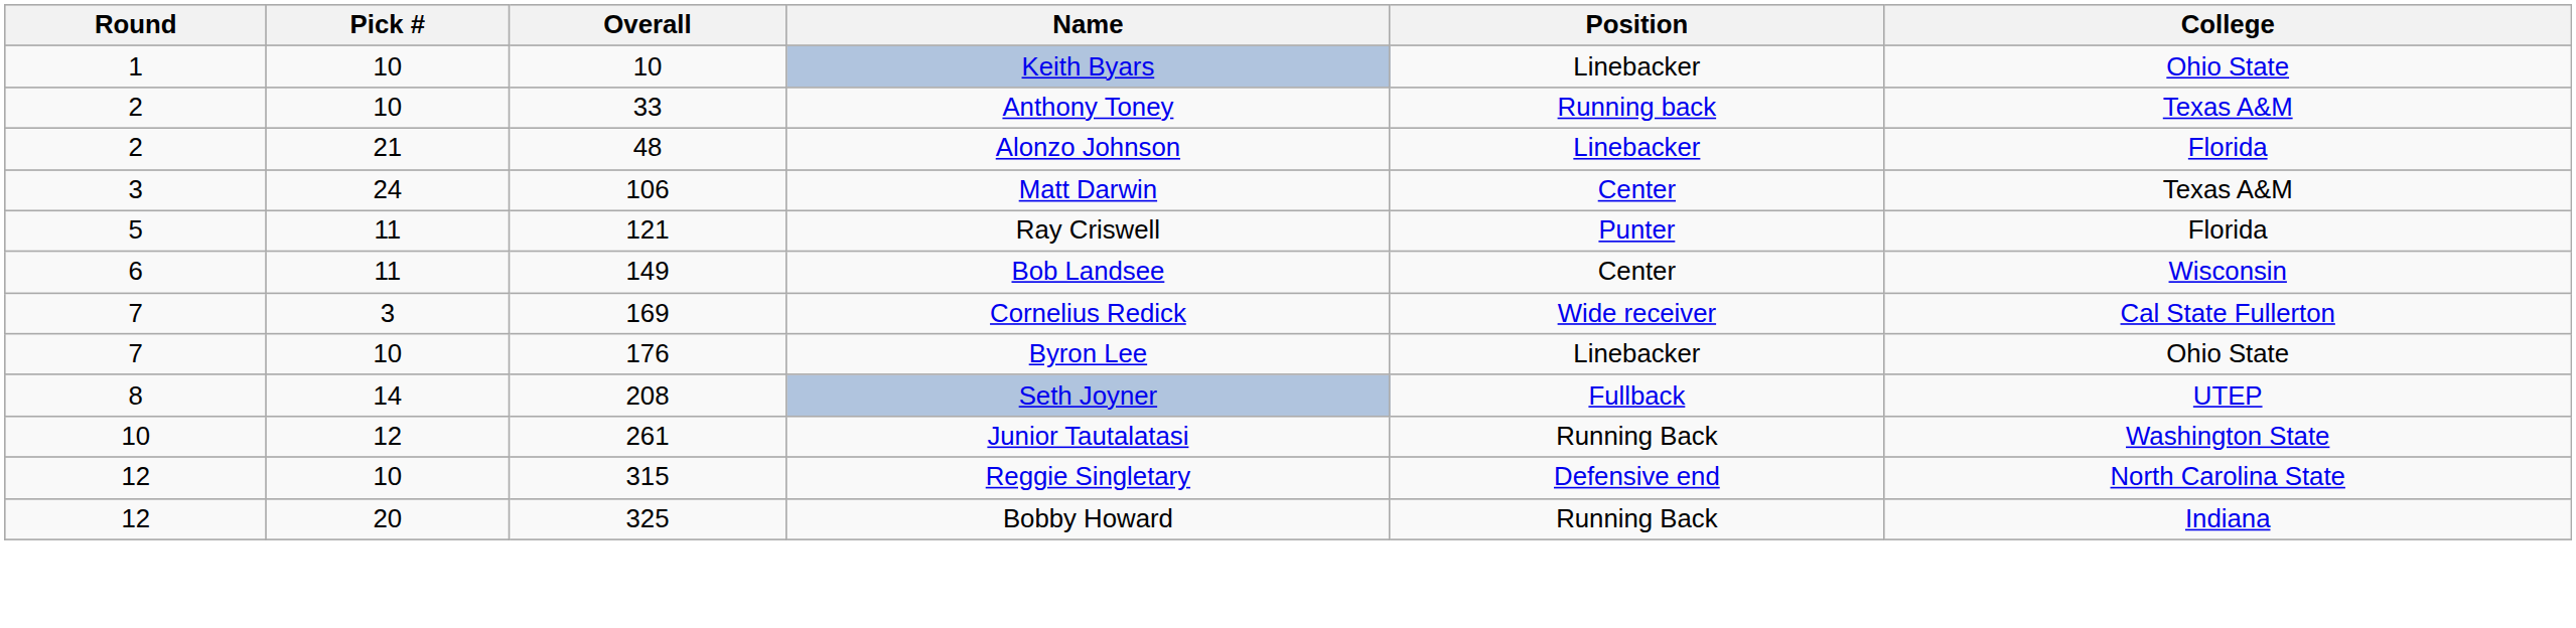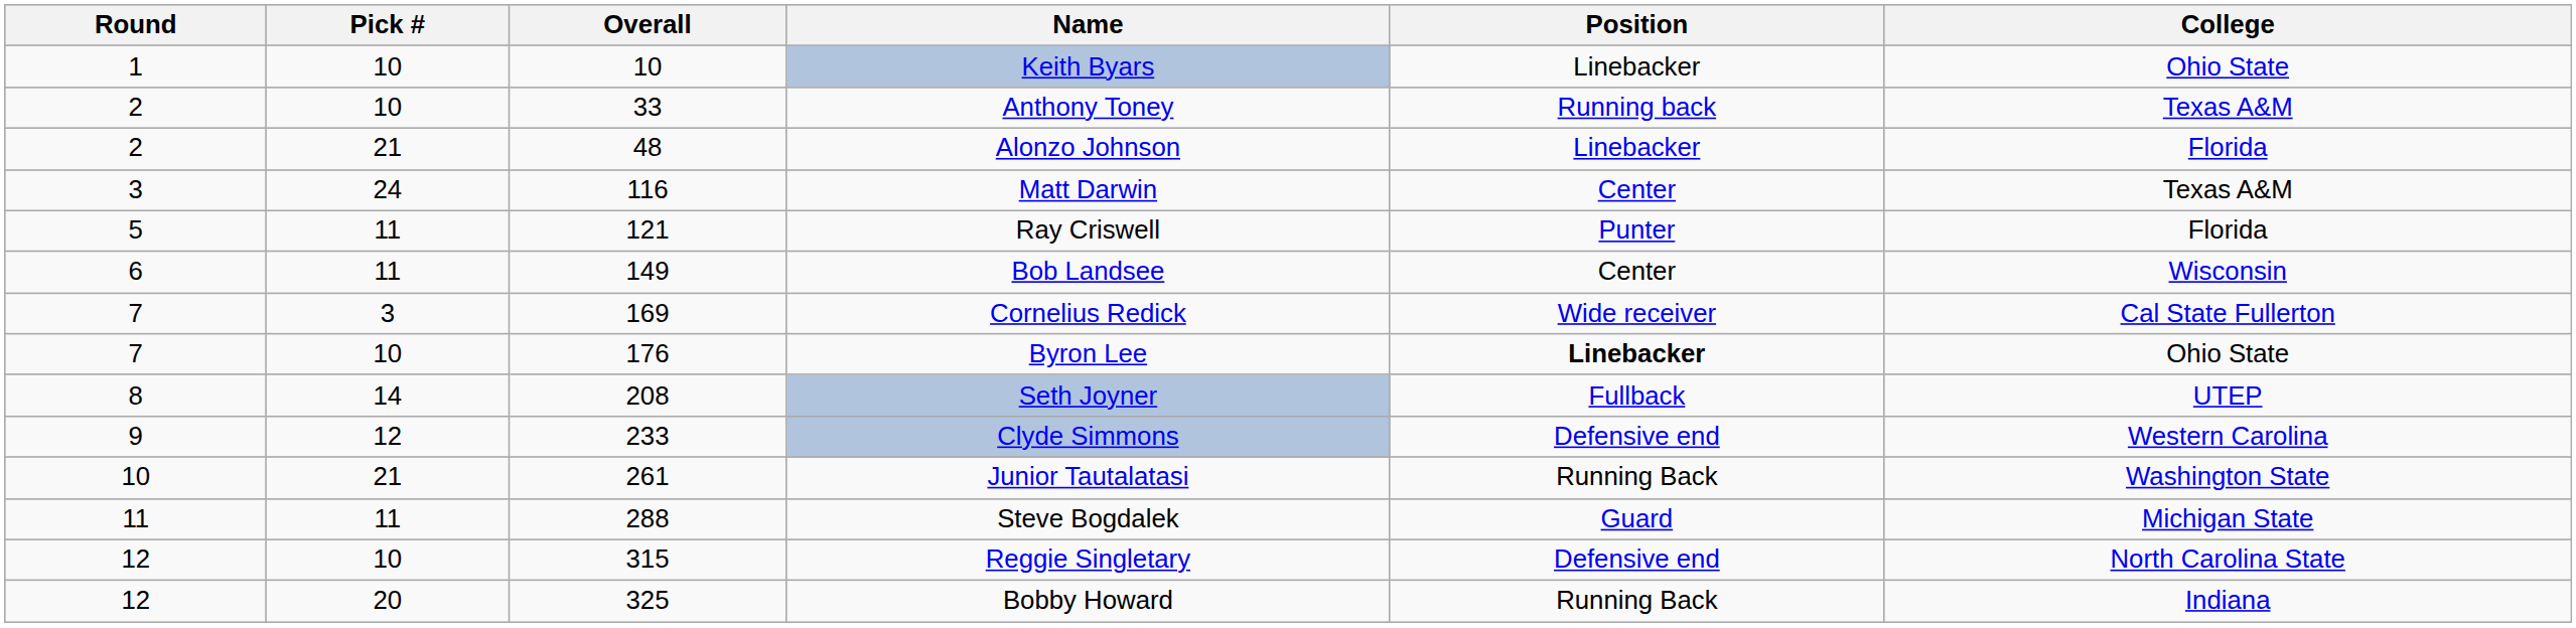Matt Darwin | Overall: 106 -> 116
Byron Lee | Position: normal -> bold
+ row: 9 | 12 | 233 | Clyde Simmons | Defensive end | Western Carolina
Junior Tautalatasi | Pick #: 12 -> 21
+ row: 11 | 11 | 288 | Steve Bogdalek | Guard | Michigan State
